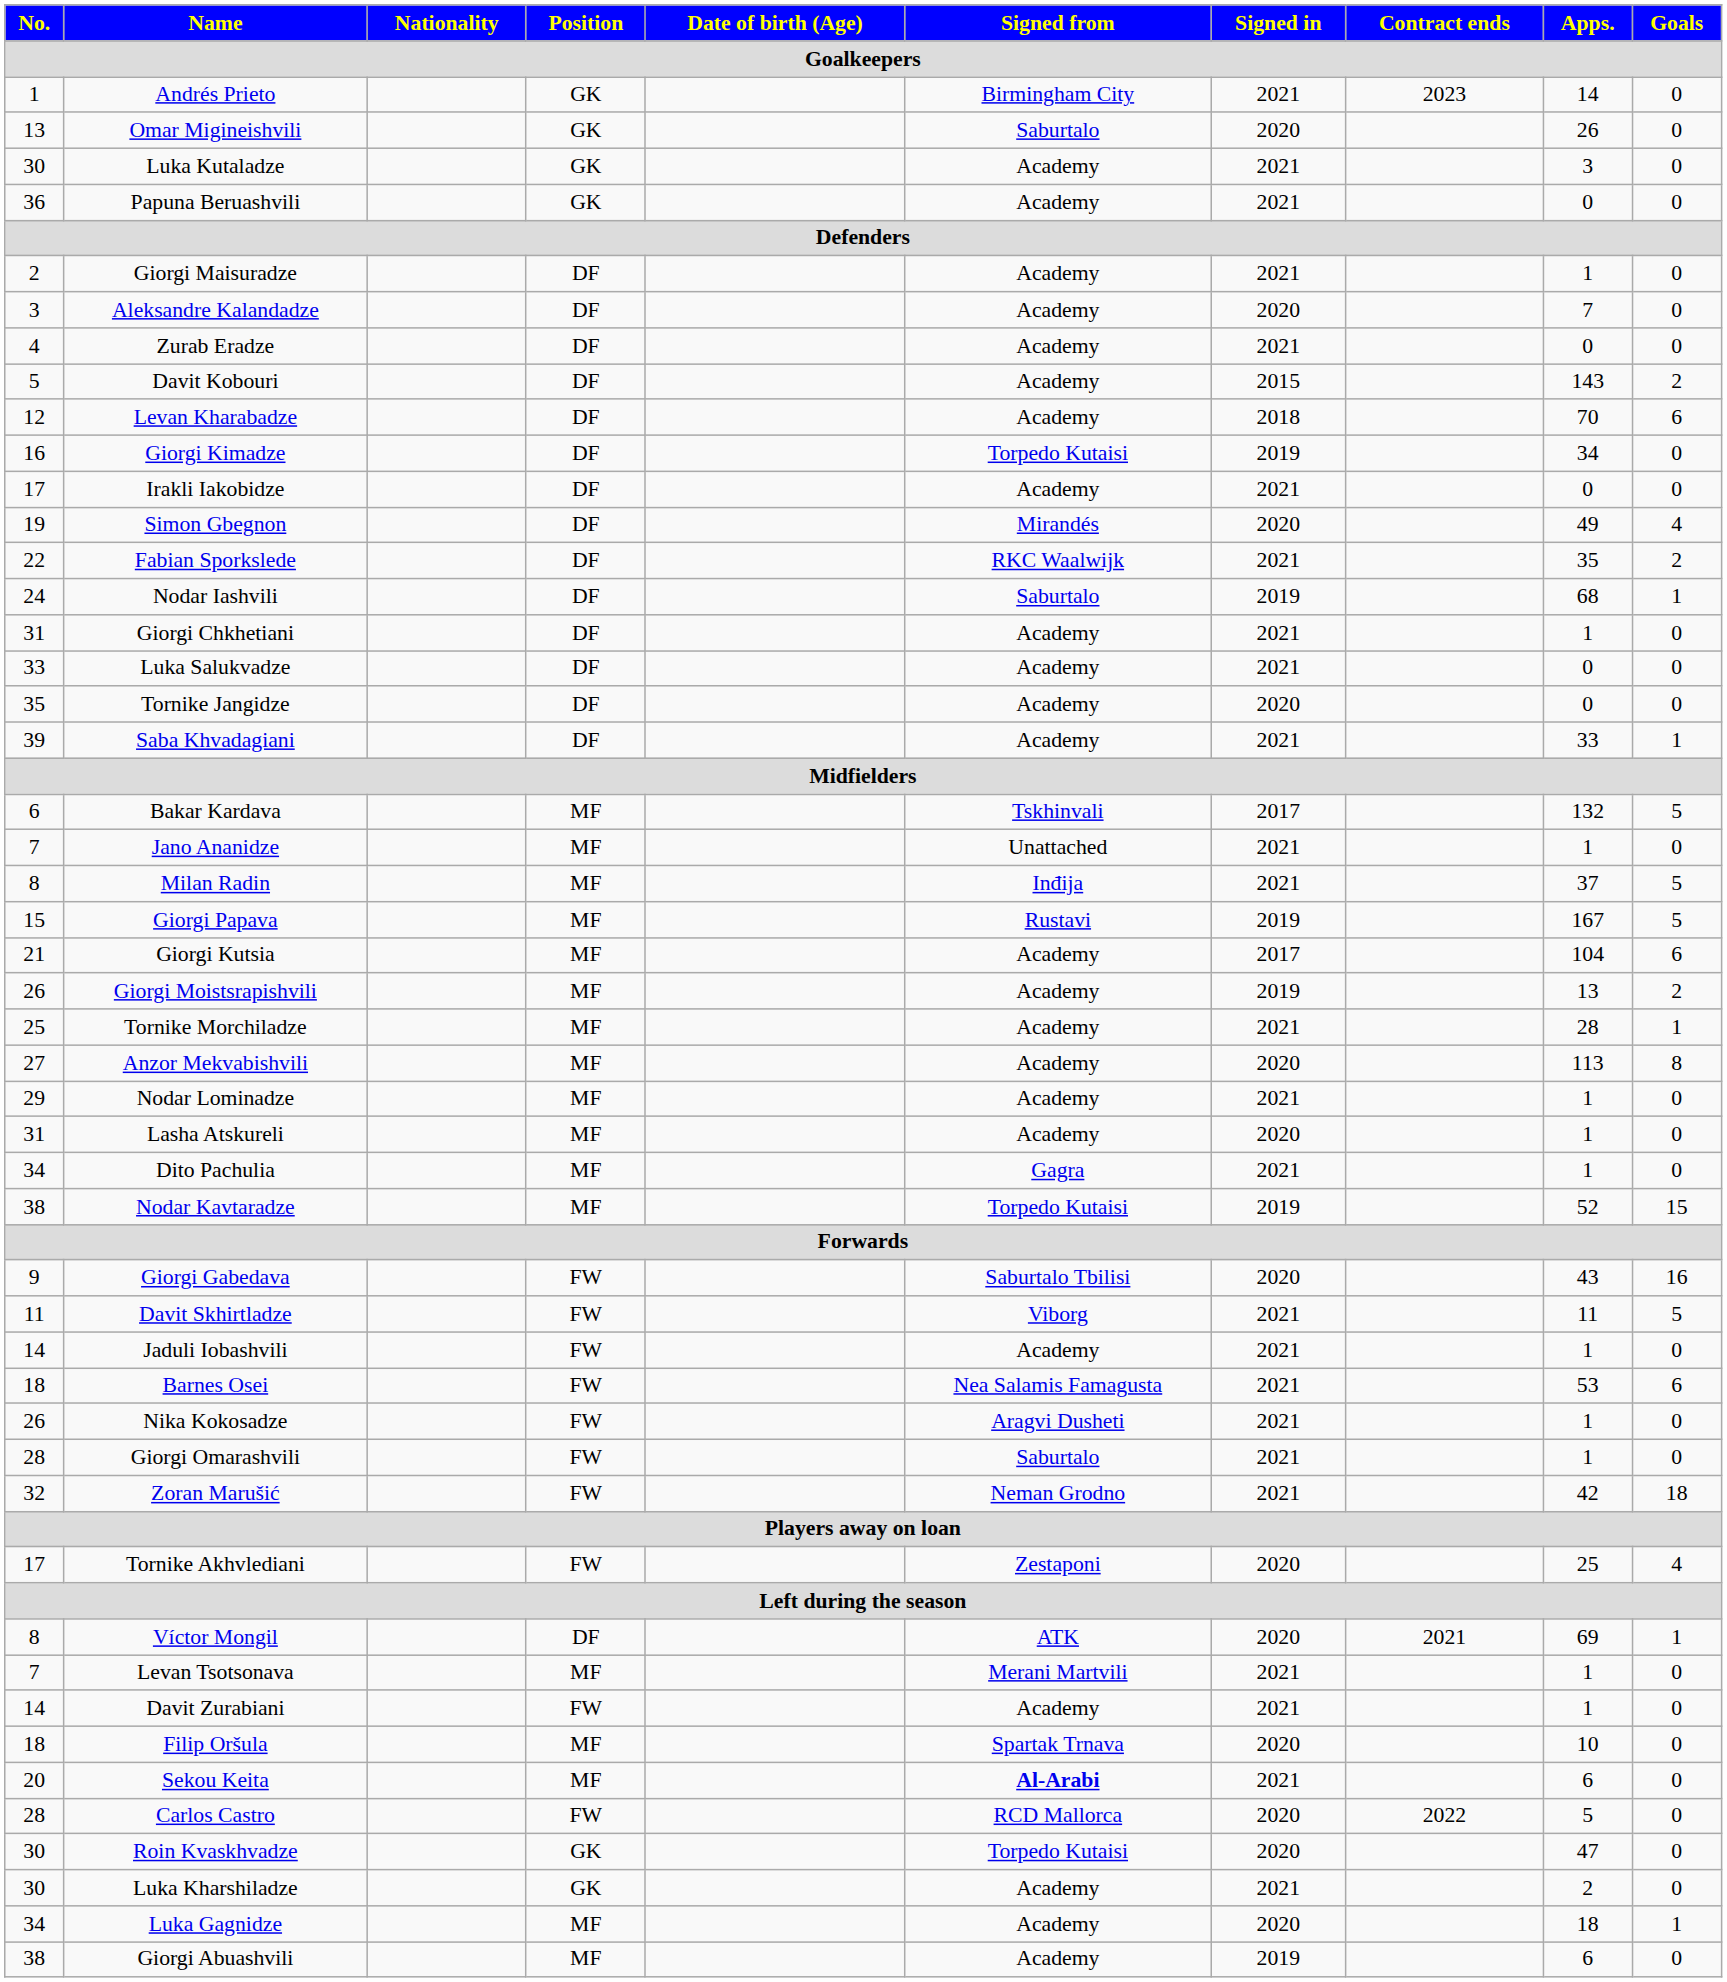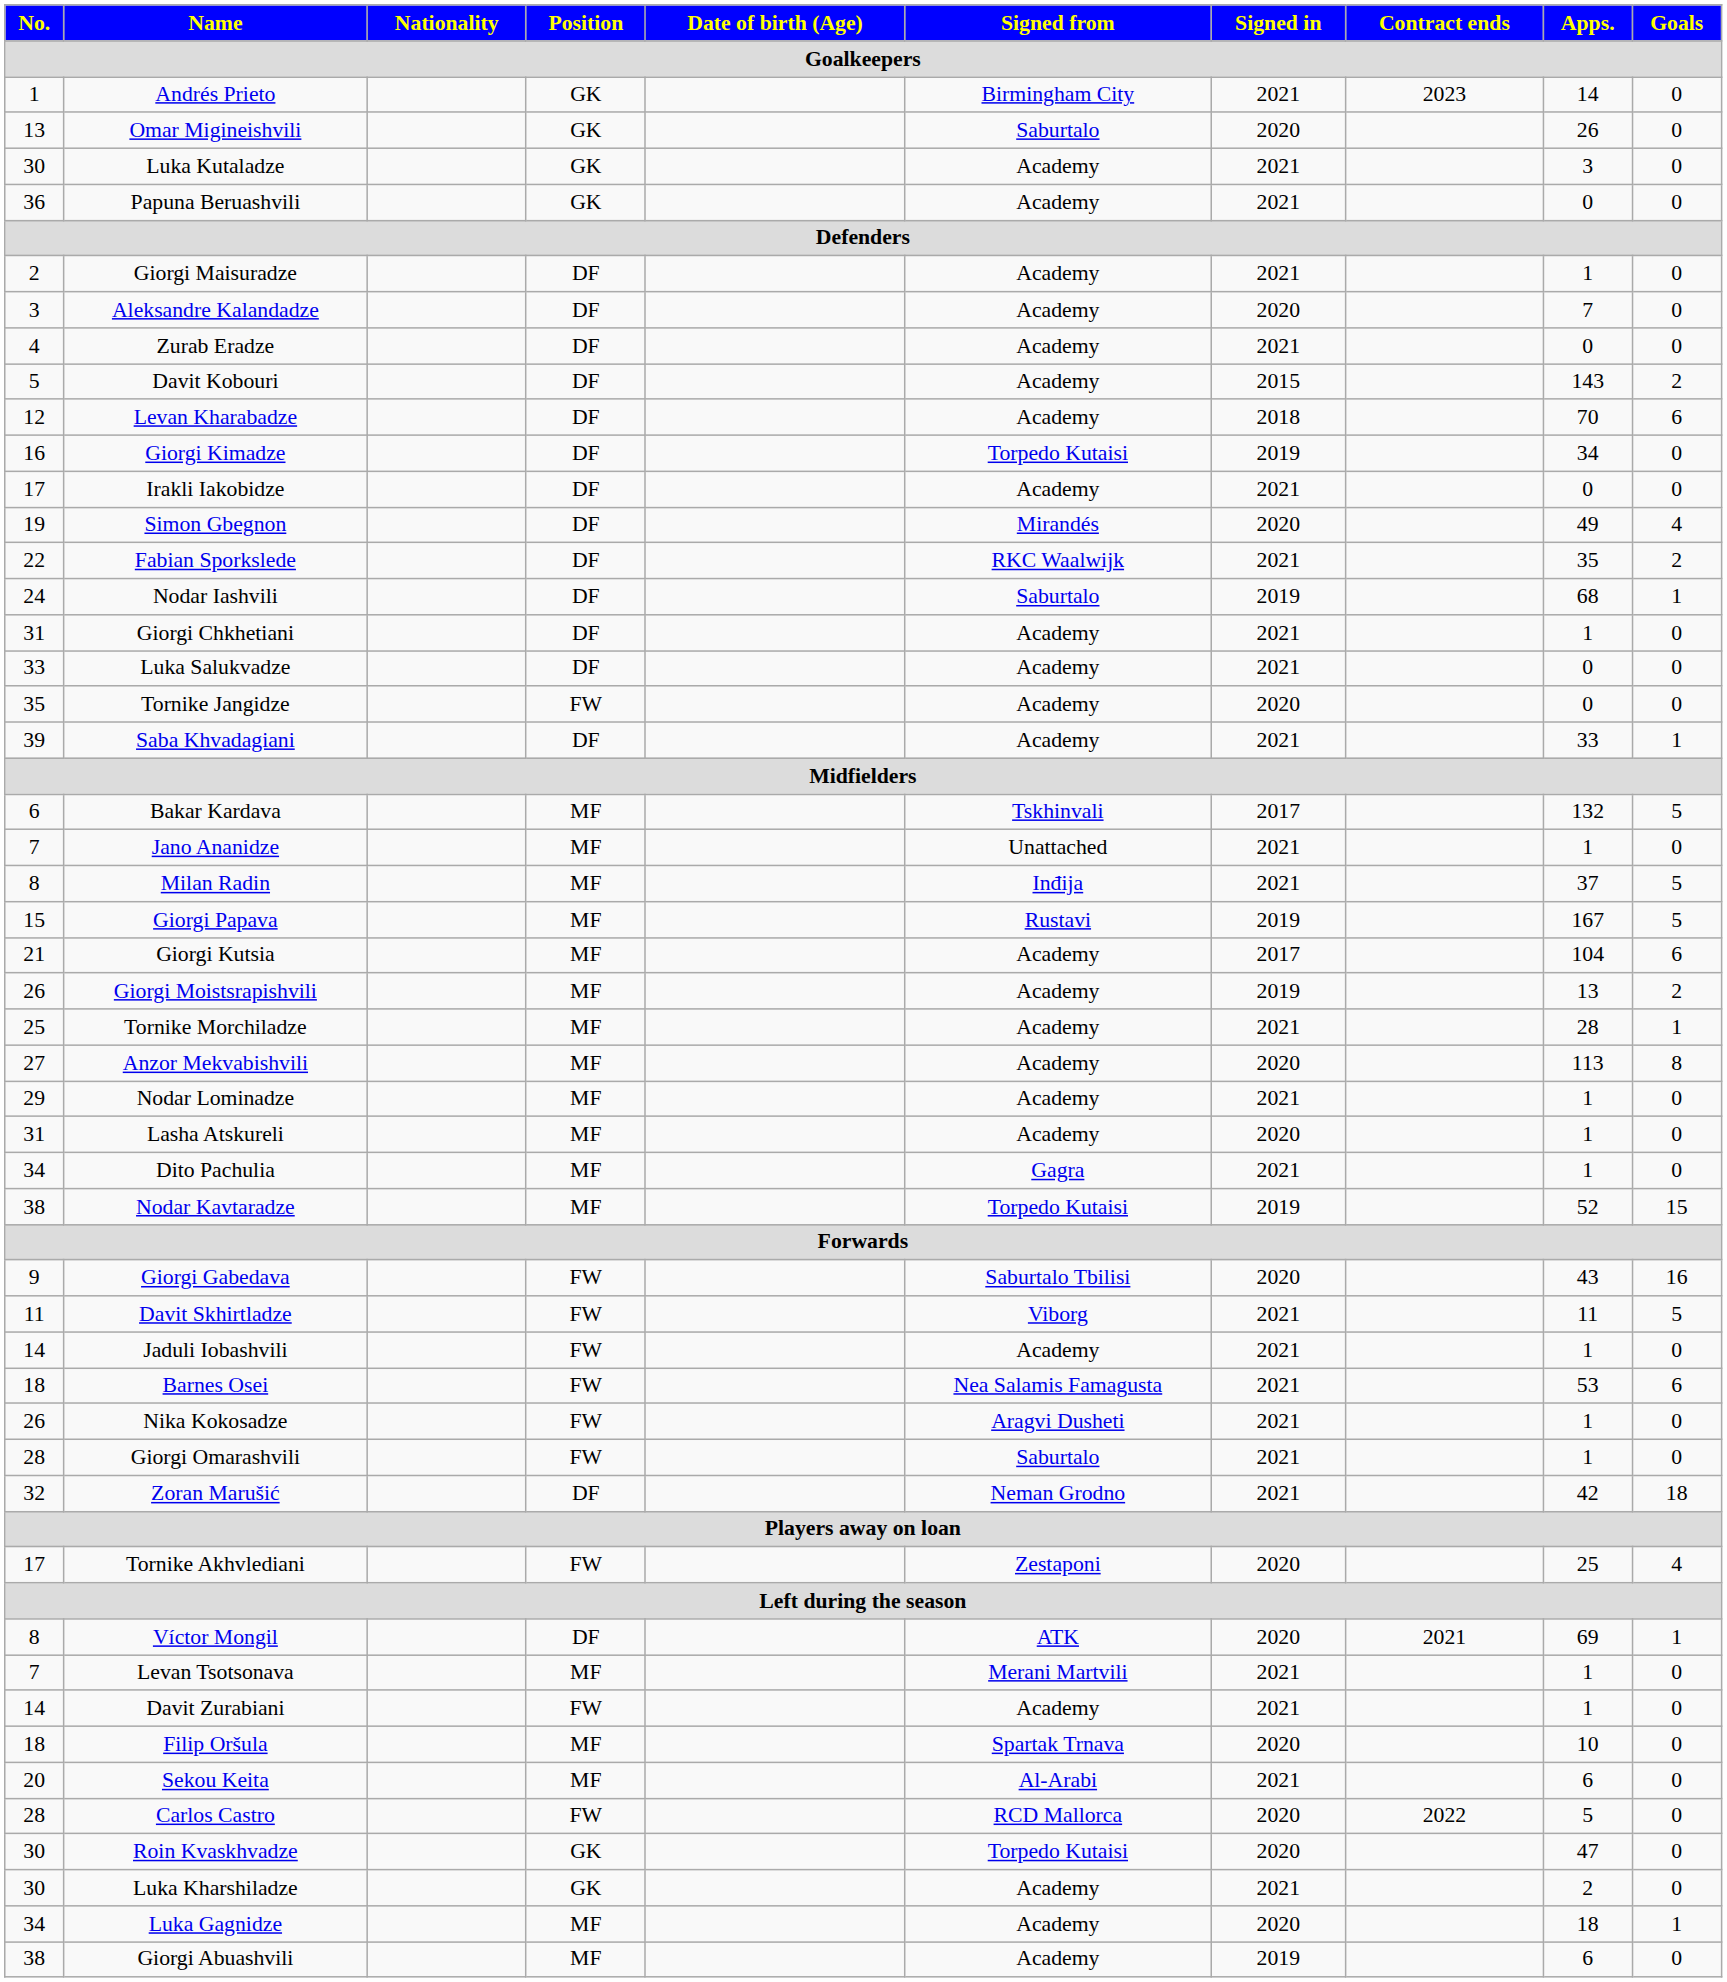Tornike Jangidze | Position: DF -> FW
Zoran Marušić | Position: FW -> DF
Sekou Keita | Signed from: bold -> normal
